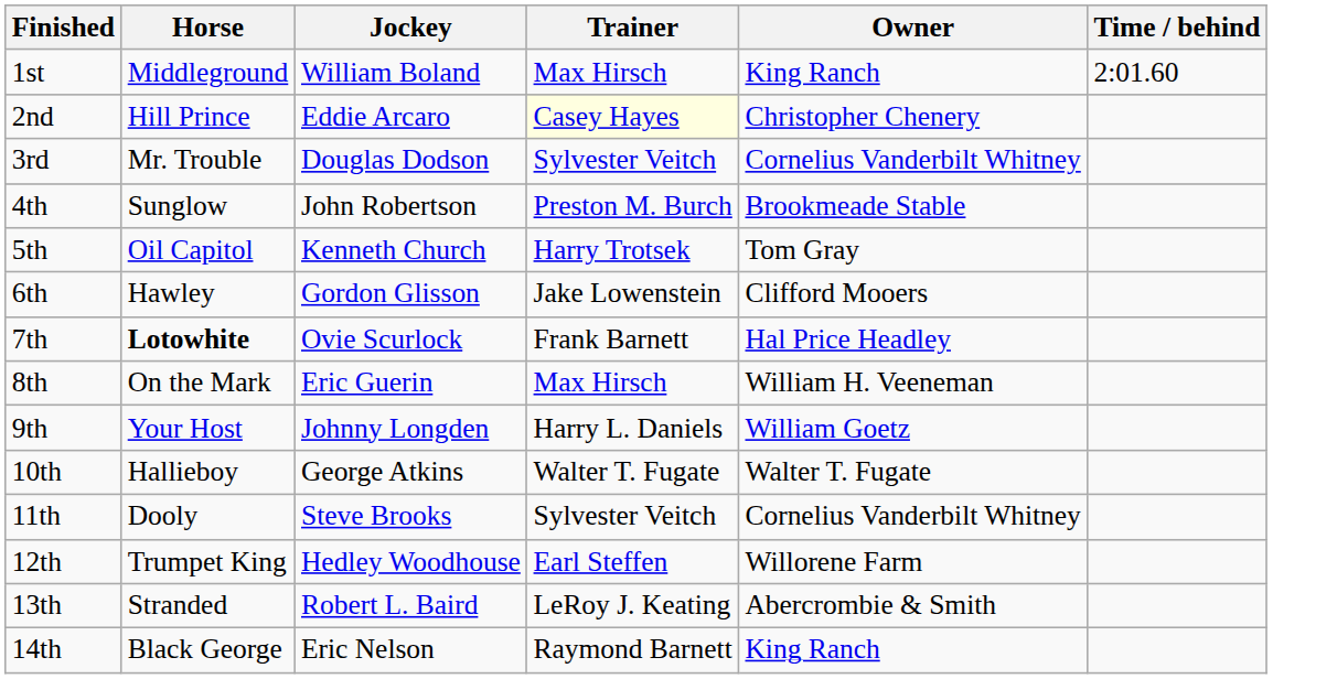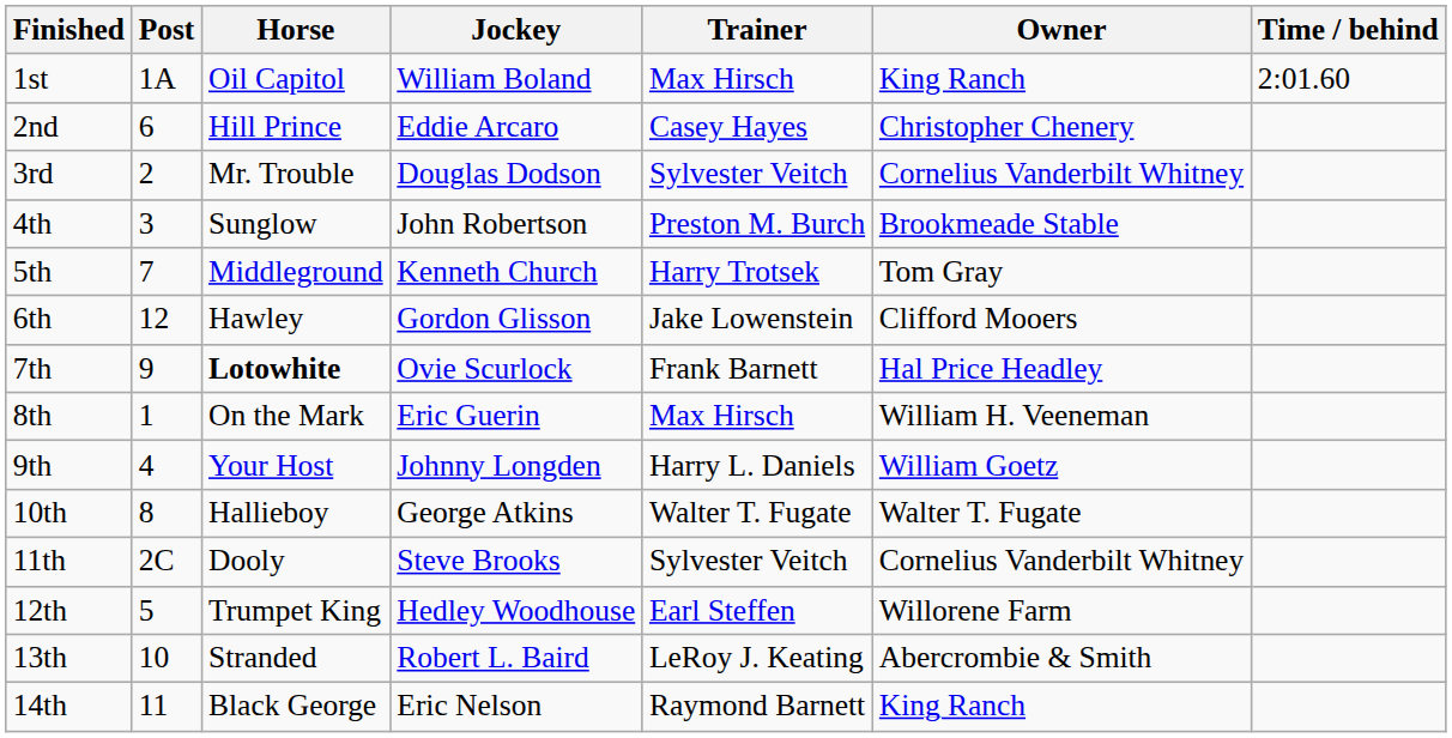+ column: Post | 1A | 6 | 2 | 3 | 7 | 12 | 9 | 1 | 4 | 8 | 2C | 5 | 10 | 11
1st | Horse: Middleground -> Oil Capitol
2nd | Trainer: lightyellow background -> no background
5th | Horse: Oil Capitol -> Middleground
